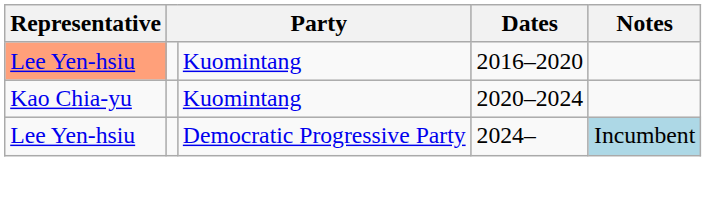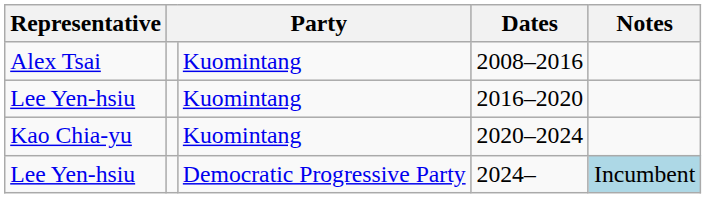+ row: Alex Tsai | Kuomintang | 2008–2016
2016–2020 | Representative: lightsalmon background -> no background
